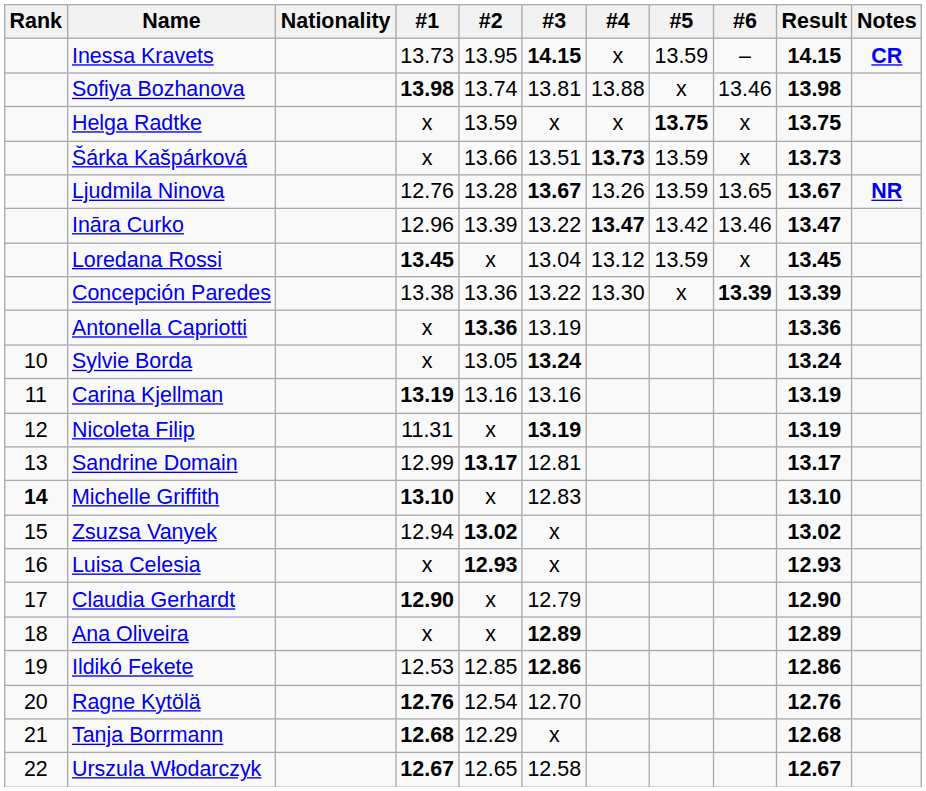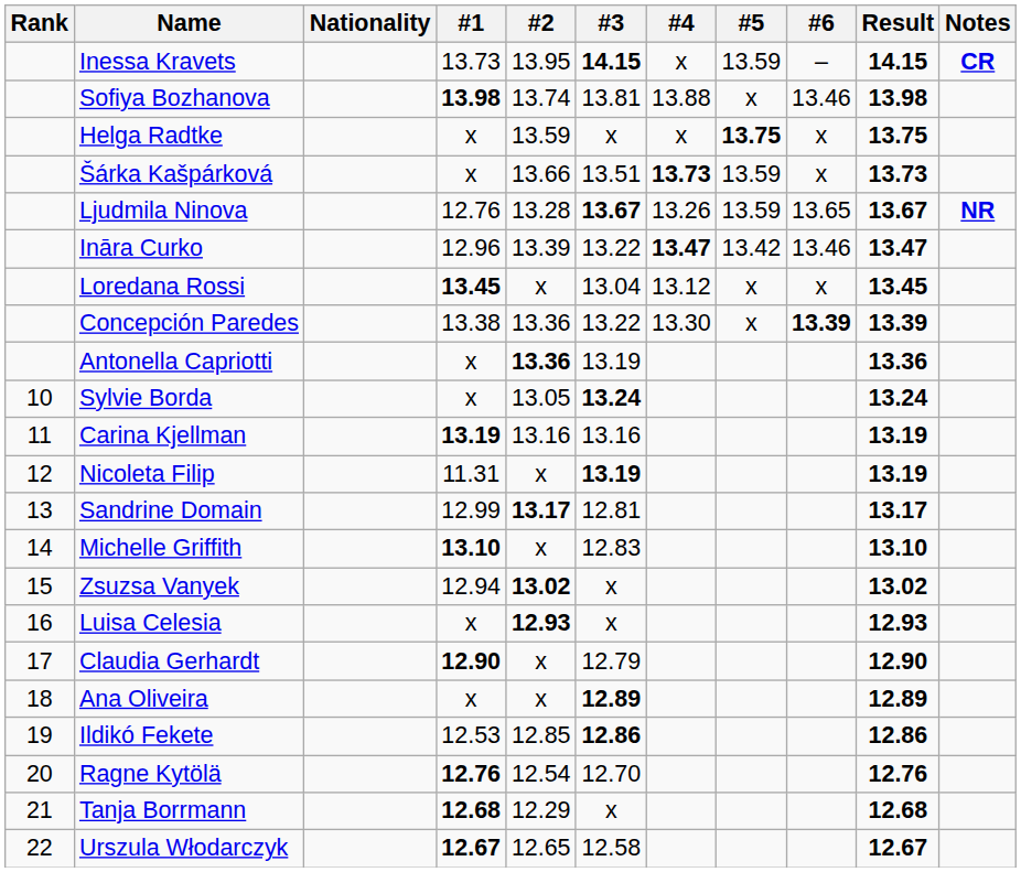Loredana Rossi | #5: 13.59 -> x
Michelle Griffith | Rank: bold -> normal
